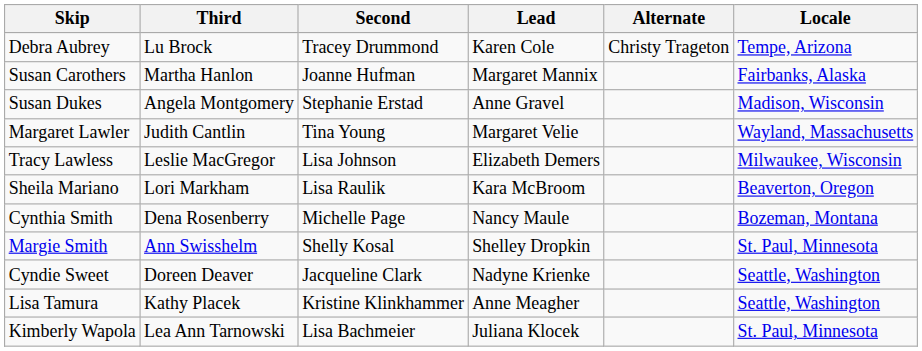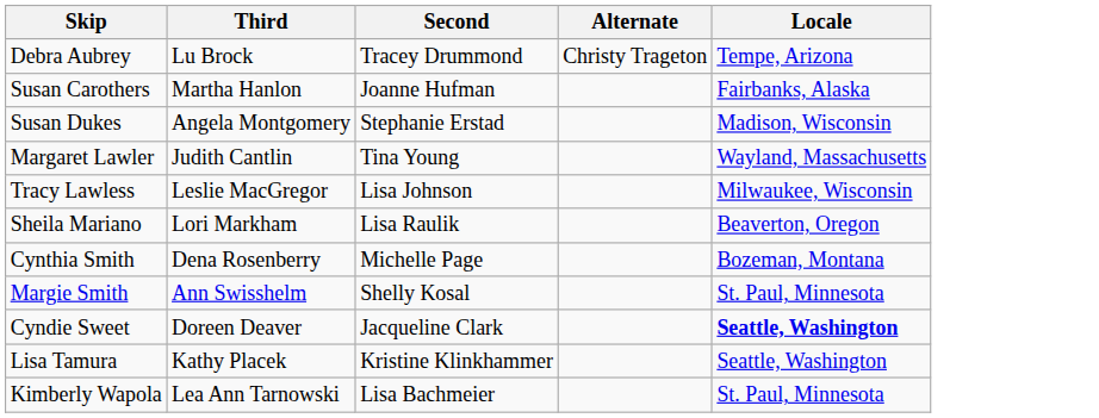- column: Lead | Karen Cole | Margaret Mannix | Anne Gravel | Margaret Velie | Elizabeth Demers | Kara McBroom | Nancy Maule | Shelley Dropkin | Nadyne Krienke | Anne Meagher | Juliana Klocek
Cyndie Sweet | Locale: normal -> bold
